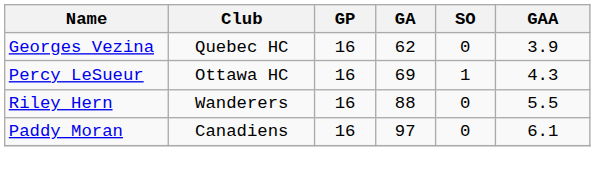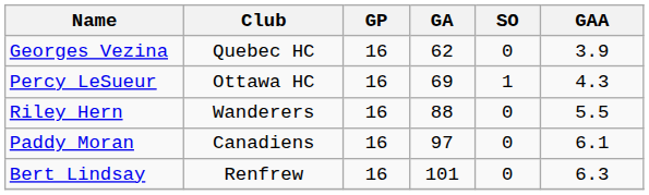+ row: Bert Lindsay | Renfrew | 16 | 101 | 0 | 6.3
